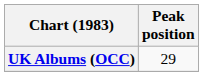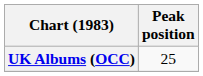UK Albums (OCC) | Peak position: 29 -> 25
